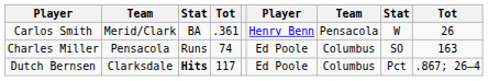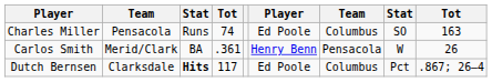rows swapped: Carlos Smith <-> Charles Miller
